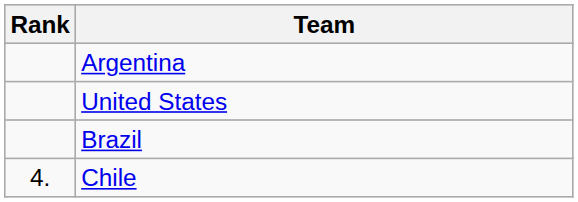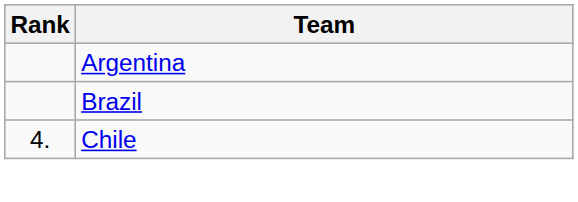- row: United States
